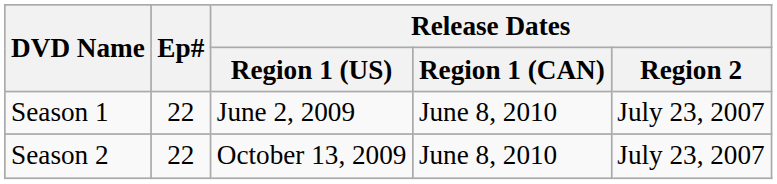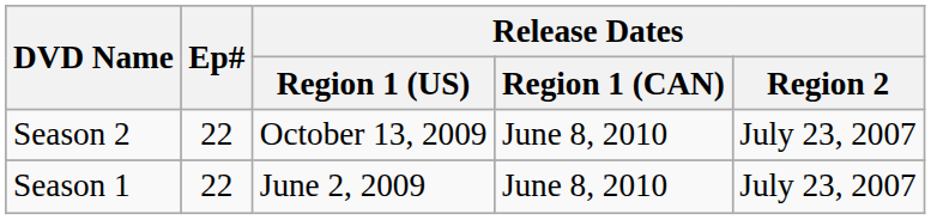rows swapped: Season 1 <-> Season 2
